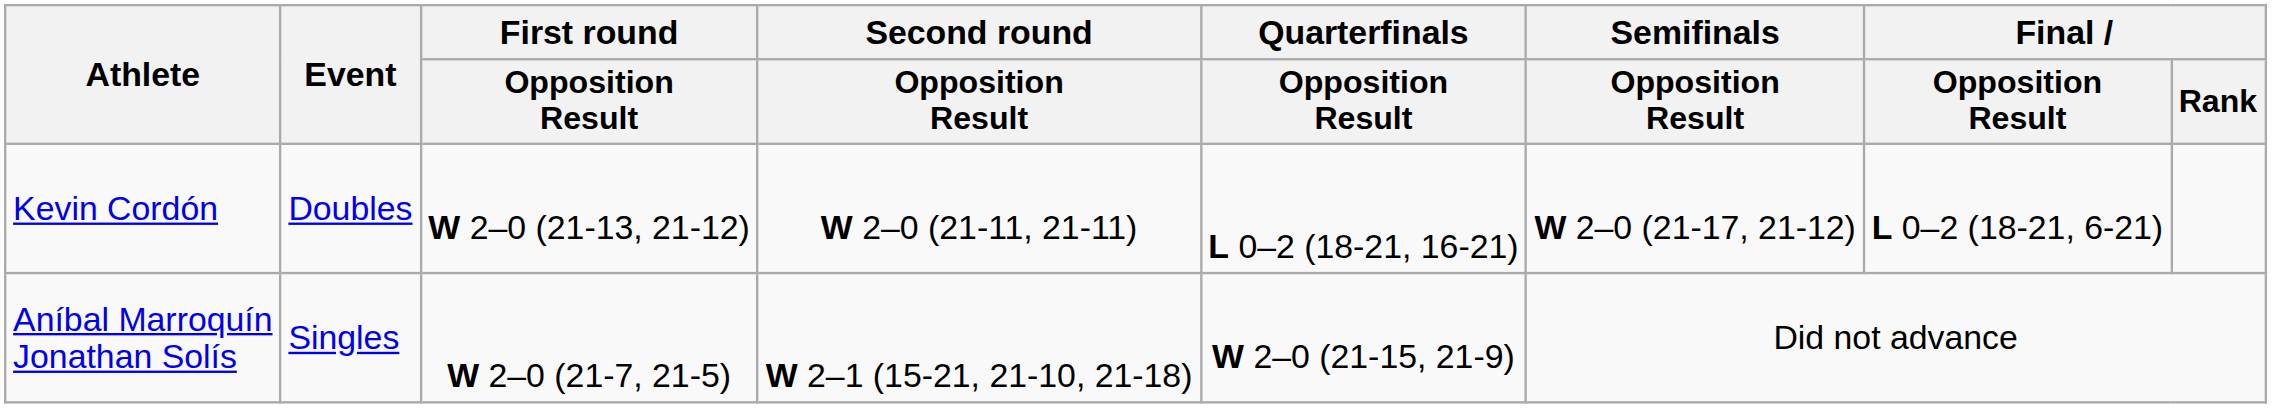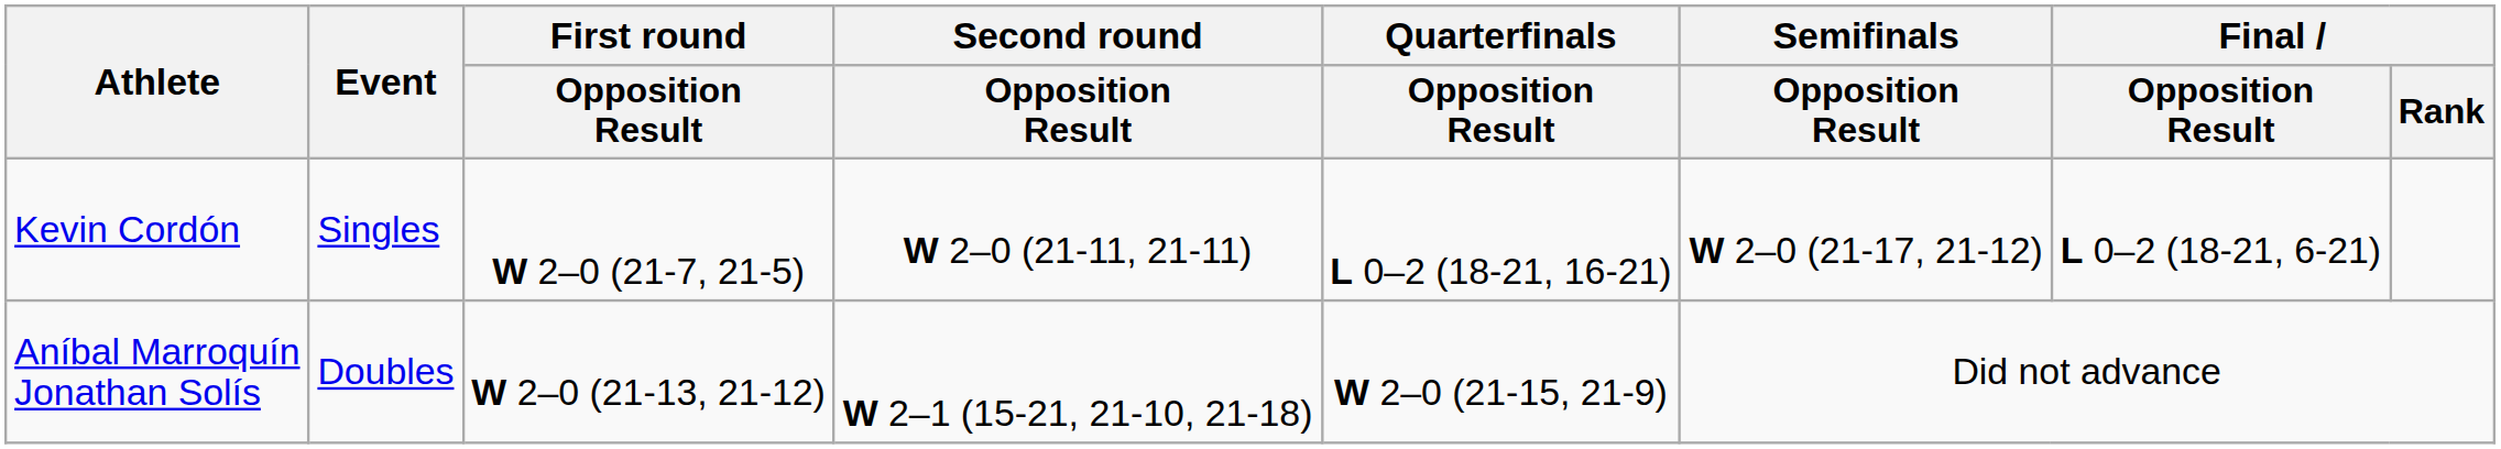Kevin Cordón | Event: Doubles -> Singles
Kevin Cordón | First round / Opposition Result: W 2–0 (21-13, 21-12) -> W 2–0 (21-7, 21-5)
Aníbal Marroquín Jonathan Solís | Event: Singles -> Doubles
Aníbal Marroquín Jonathan Solís | First round / Opposition Result: W 2–0 (21-7, 21-5) -> W 2–0 (21-13, 21-12)
